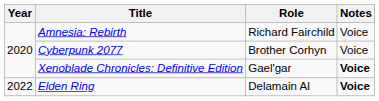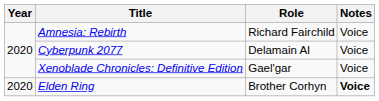Cyberpunk 2077 | Role: Brother Corhyn -> Delamain AI
Xenoblade Chronicles: Definitive Edition | Notes: bold -> normal
Elden Ring | Year: 2022 -> 2020
Elden Ring | Role: Delamain AI -> Brother Corhyn
